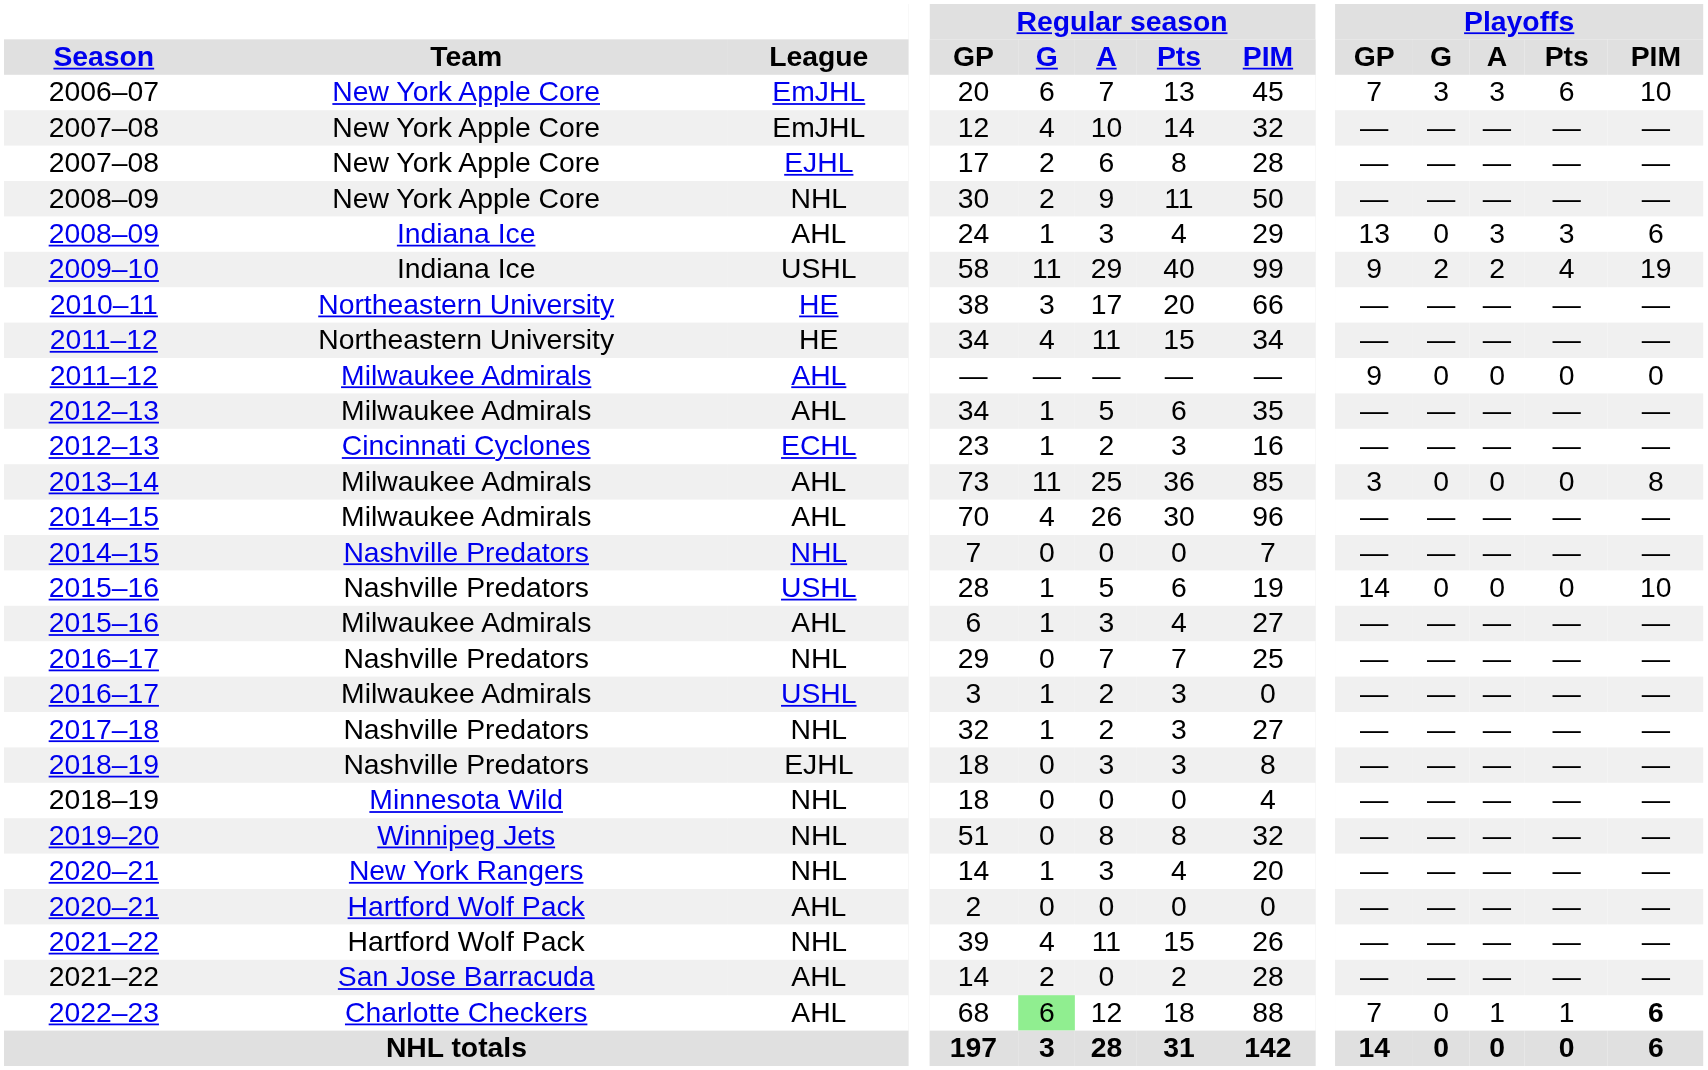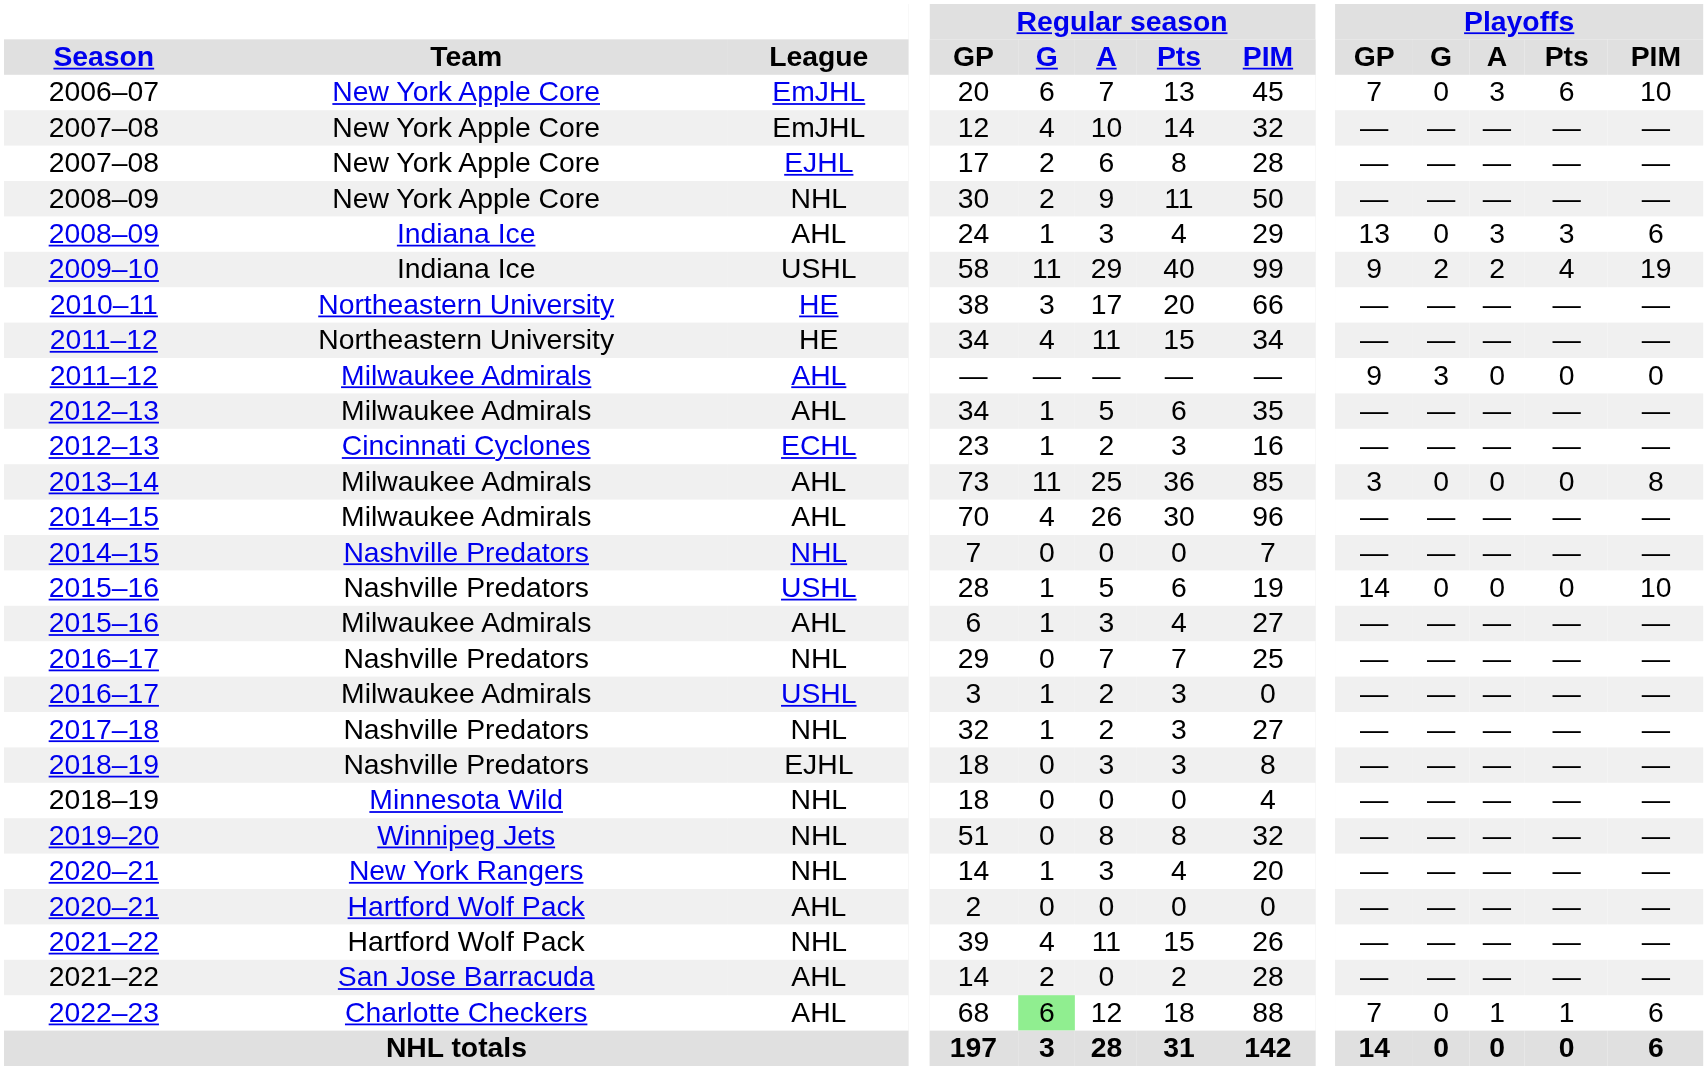2006–07 | Playoffs / G: 3 -> 0
2011–12 / Milwaukee Admirals | Playoffs / G: 0 -> 3
2022–23 | Playoffs / PIM: bold -> normal
